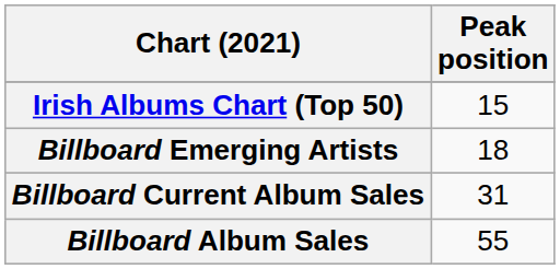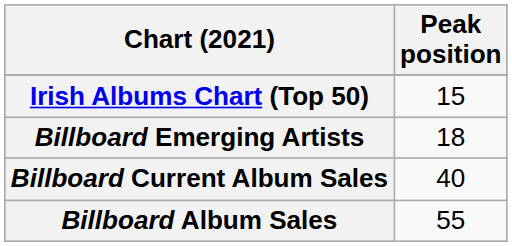Billboard Current Album Sales | Peak position: 31 -> 40
